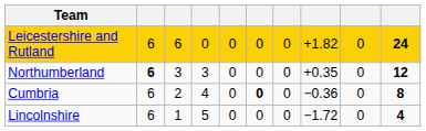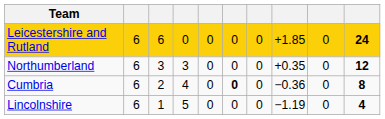Leicestershire and Rutland | column 8: +1.82 -> +1.85
Northumberland | column 2: bold -> normal
Lincolnshire | column 8: −1.72 -> −1.19
